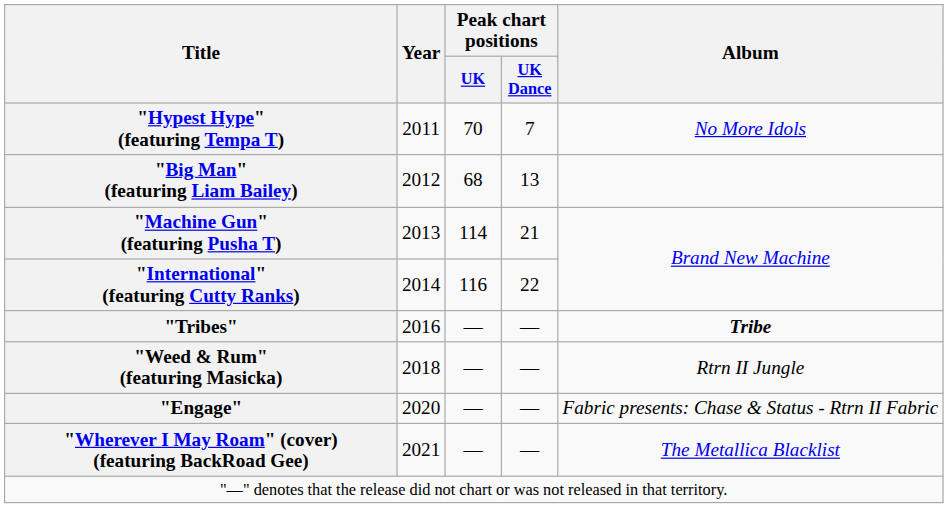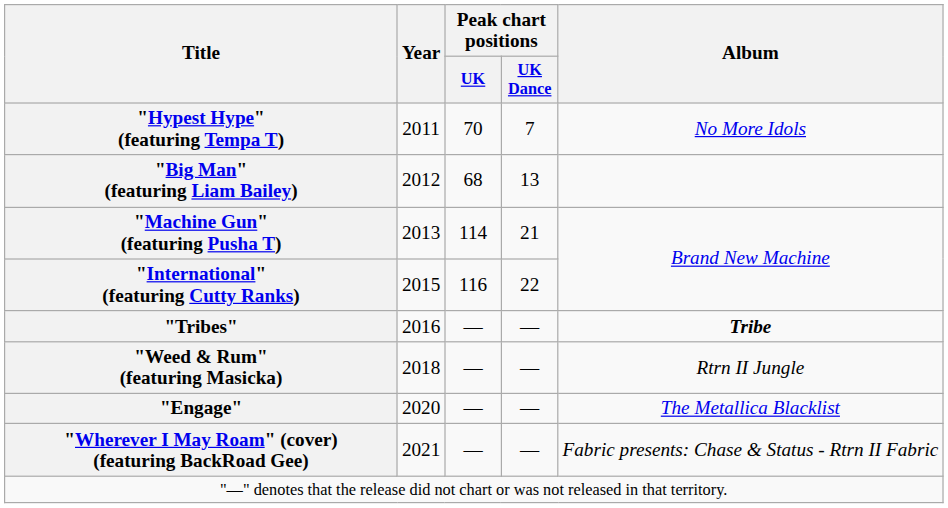"International" (featuring Cutty Ranks) | Year: 2014 -> 2015
"Engage" | Album: Fabric presents: Chase & Status - Rtrn II Fabric -> The Metallica Blacklist
"Wherever I May Roam" (cover) (featuring BackRoad Gee) | Album: The Metallica Blacklist -> Fabric presents: Chase & Status - Rtrn II Fabric
